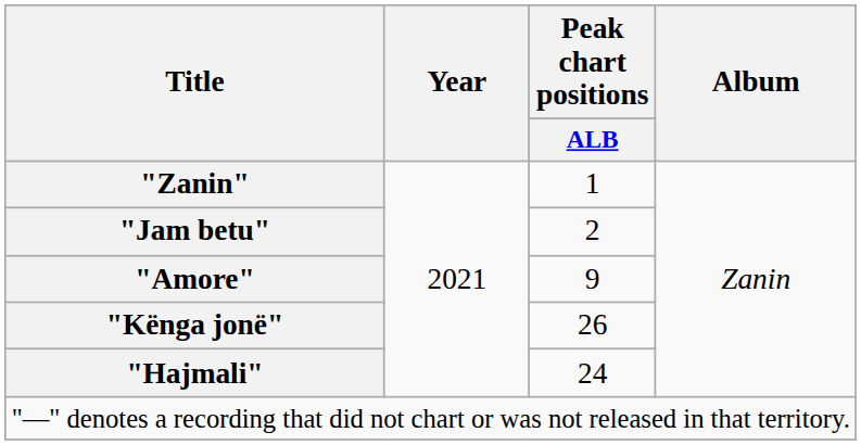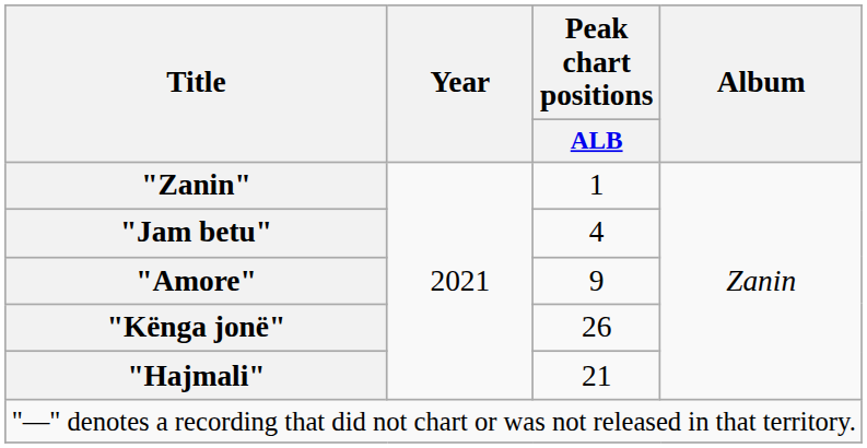"Jam betu" | Peak chart positions / ALB: 2 -> 4
"Hajmali" | Peak chart positions / ALB: 24 -> 21
